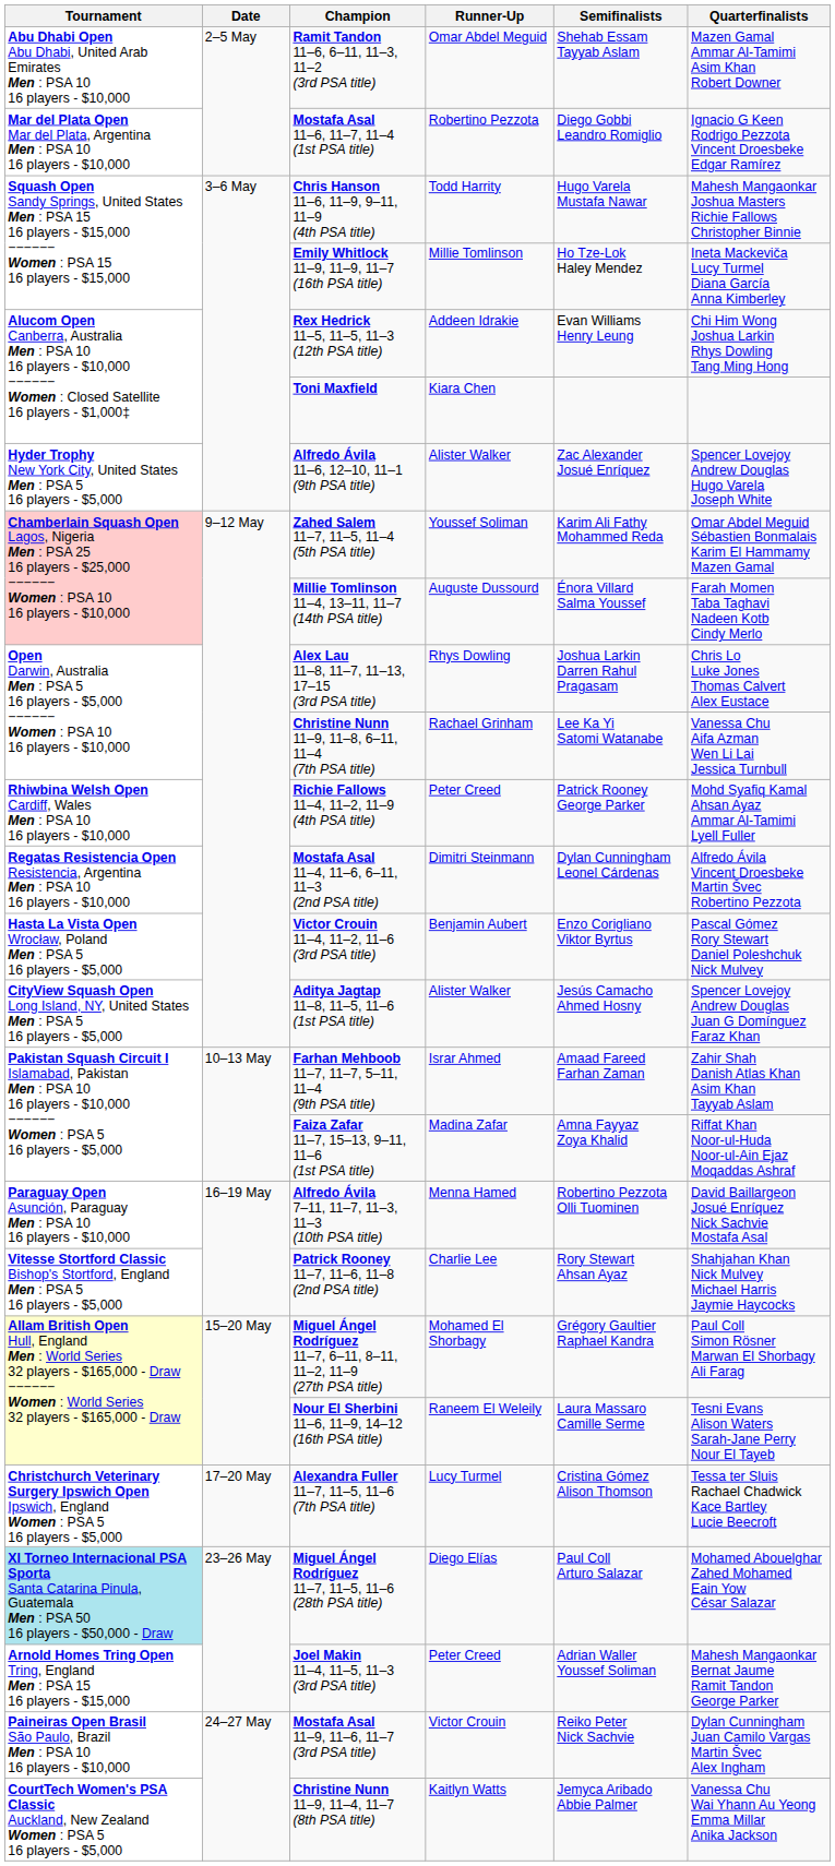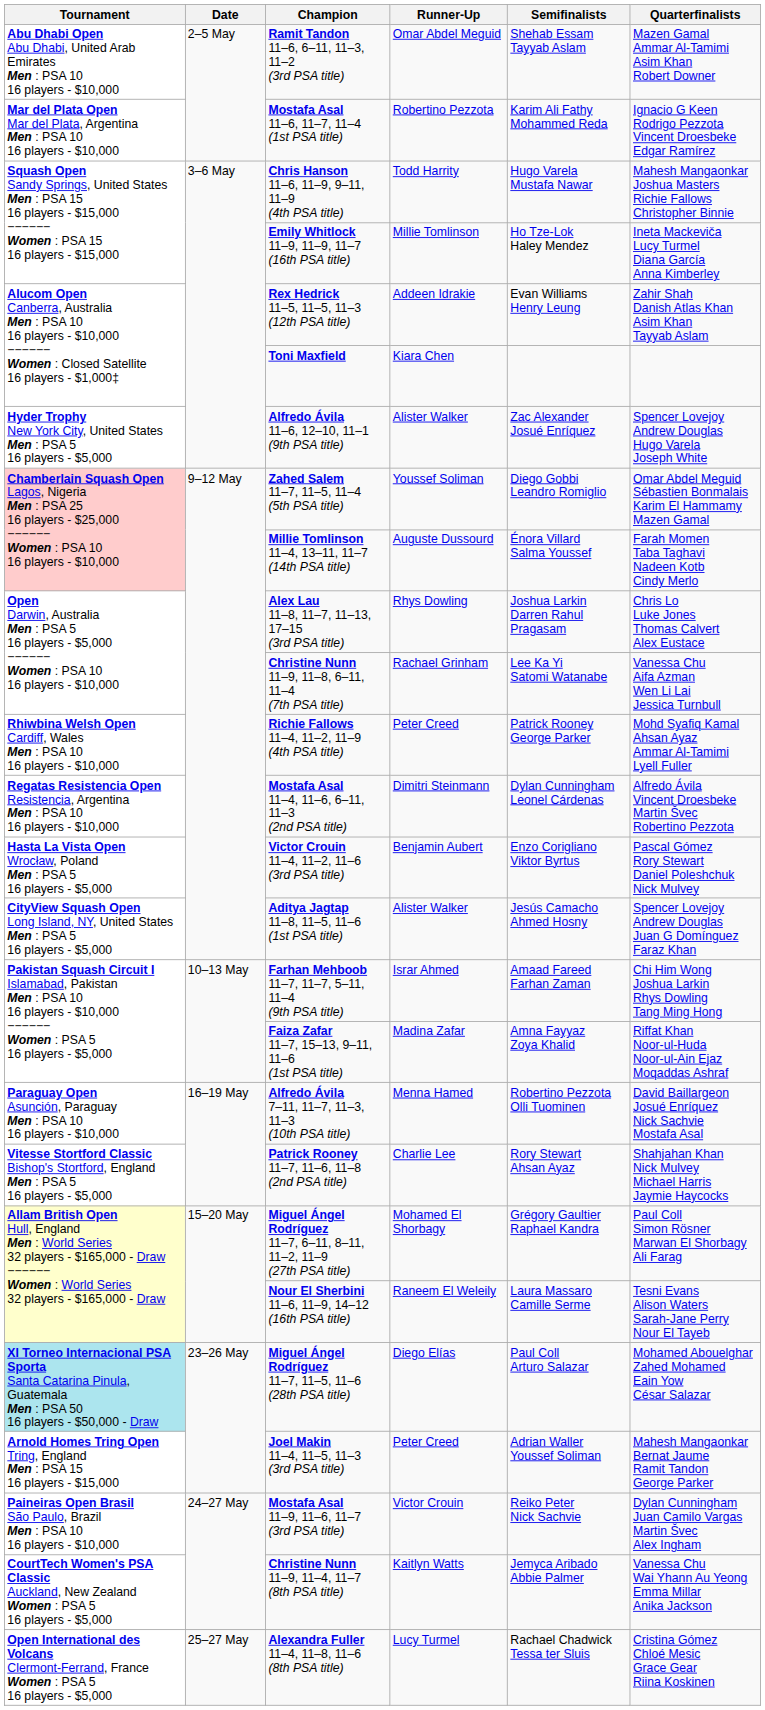Mostafa Asal 11–6, 11–7, 11–4 (1st PSA title) | Semifinalists: Diego Gobbi Leandro Romiglio -> Karim Ali Fathy Mohammed Reda
Rex Hedrick 11–5, 11–5, 11–3 (12th PSA title) | Quarterfinalists: Chi Him Wong Joshua Larkin Rhys Dowling Tang Ming Hong -> Zahir Shah Danish Atlas Khan Asim Khan Tayyab Aslam
Zahed Salem 11–7, 11–5, 11–4 (5th PSA title) | Semifinalists: Karim Ali Fathy Mohammed Reda -> Diego Gobbi Leandro Romiglio
Farhan Mehboob 11–7, 11–7, 5–11, 11–4 (9th PSA title) | Quarterfinalists: Zahir Shah Danish Atlas Khan Asim Khan Tayyab Aslam -> Chi Him Wong Joshua Larkin Rhys Dowling Tang Ming Hong
- row: Christchurch Veterinary Surgery Ipswich Open Ipswich, England Women : PSA 5 16 players - $5,000 | 17–20 May | Alexandra Fuller 11–7, 11–5, 11–6 (7th PSA title) | Lucy Turmel | Cristina Gómez Alison Thomson | Tessa ter Sluis Rachael Chadwick Kace Bartley Lucie Beecroft
+ row: Open International des Volcans Clermont-Ferrand, France Women : PSA 5 16 players - $5,000 | 25–27 May | Alexandra Fuller 11–4, 11–8, 11–6 (8th PSA title) | Lucy Turmel | Rachael Chadwick Tessa ter Sluis | Cristina Gómez Chloé Mesic Grace Gear Riina Koskinen
